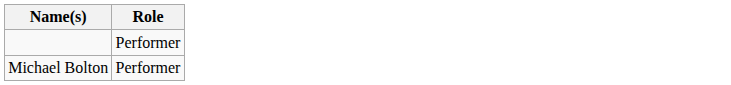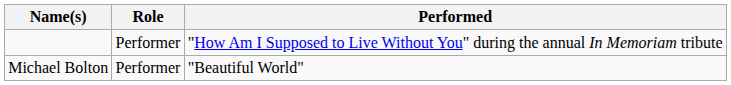+ column: Performed | "How Am I Supposed to Live Without You" during the annual In Memoriam tribute | "Beautiful World"
